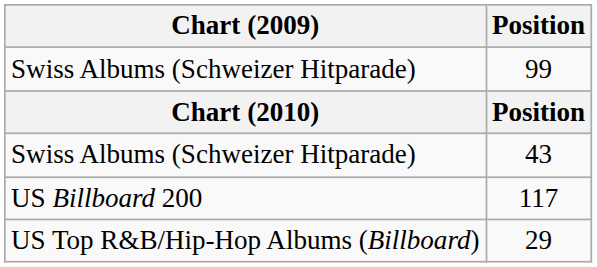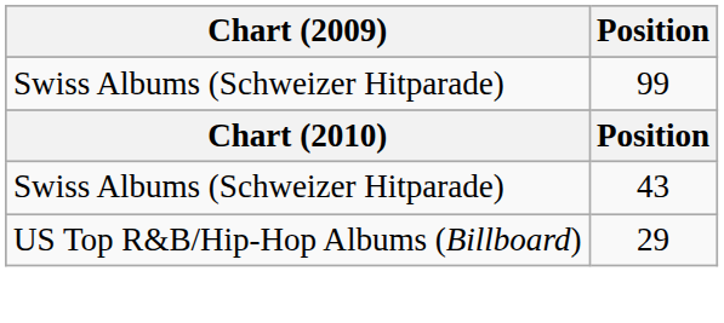- row: US Billboard 200 | 117
